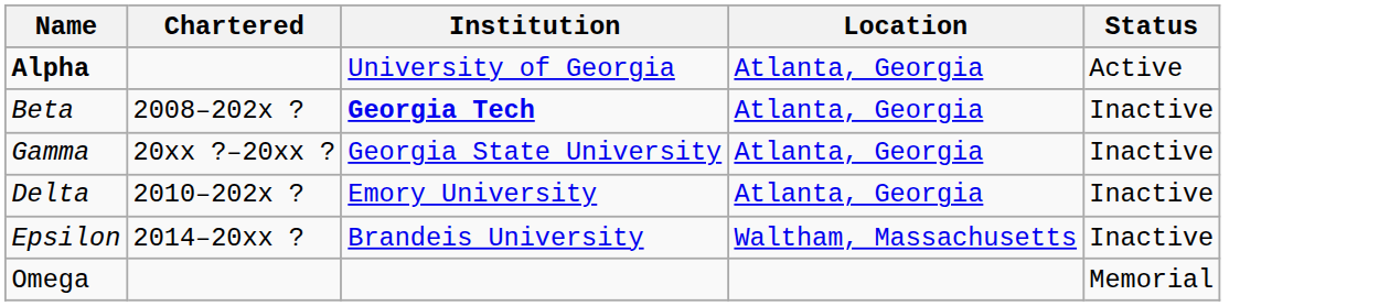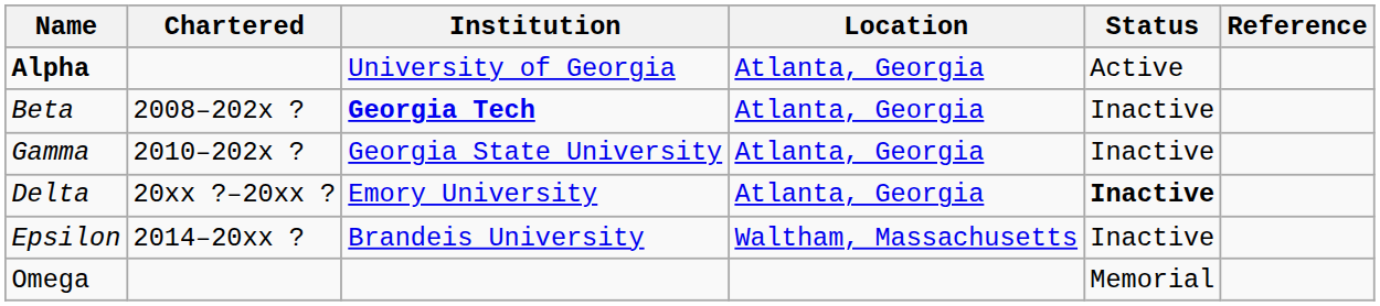+ column: Reference
Gamma | Chartered: 20xx ?–20xx ? -> 2010–202x ?
Delta | Chartered: 2010–202x ? -> 20xx ?–20xx ?
Delta | Status: normal -> bold
